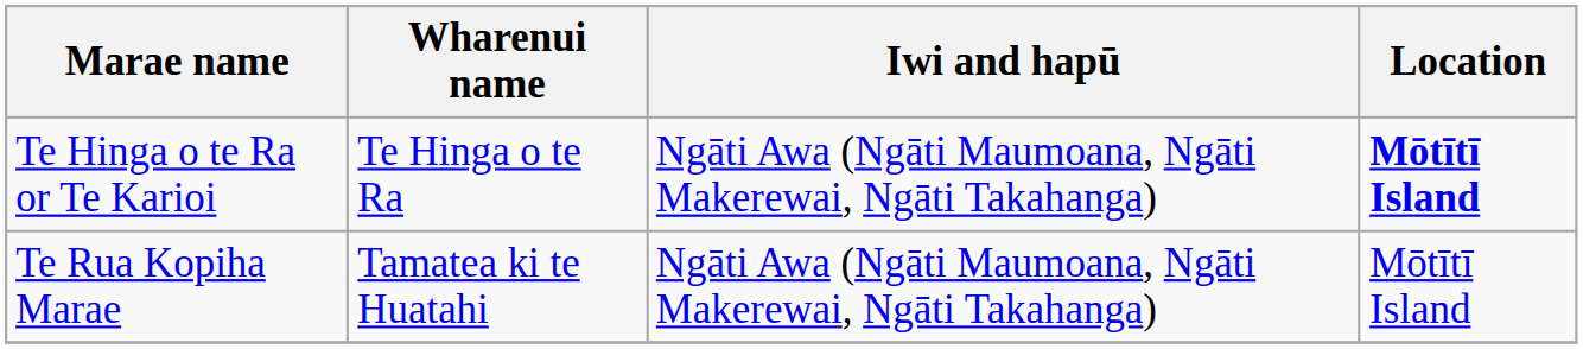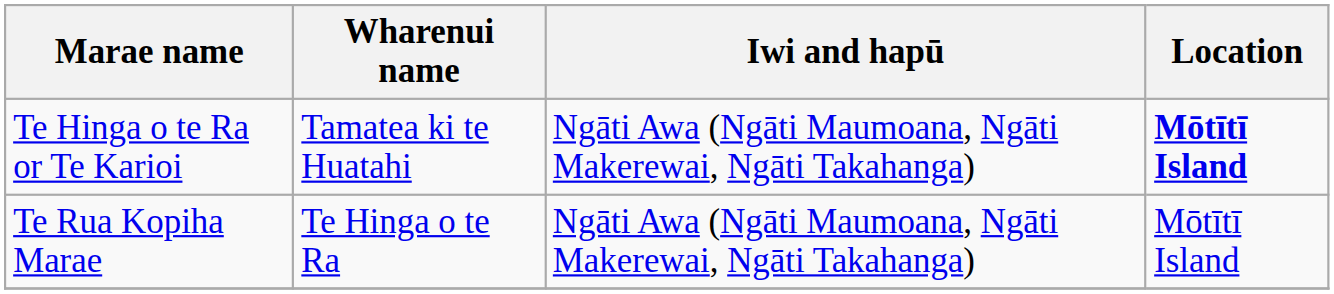Te Hinga o te Ra or Te Karioi | Wharenui name: Te Hinga o te Ra -> Tamatea ki te Huatahi
Te Rua Kopiha Marae | Wharenui name: Tamatea ki te Huatahi -> Te Hinga o te Ra
